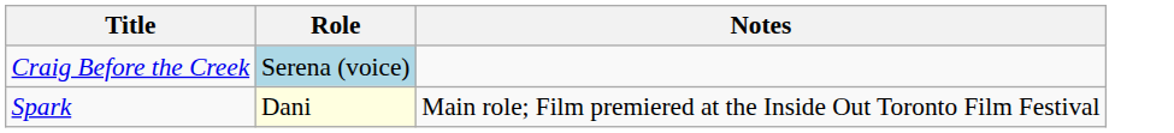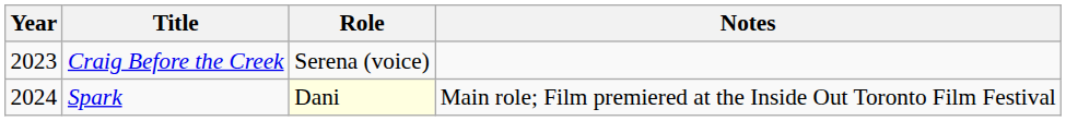+ column: Year | 2023 | 2024
Craig Before the Creek | Role: lightblue background -> no background
